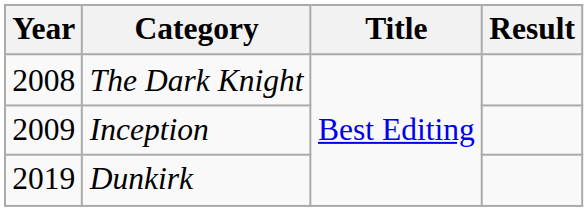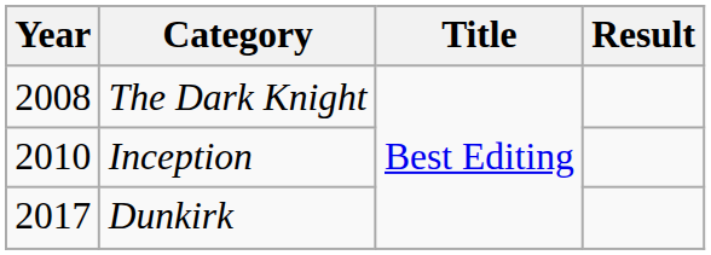Inception | Year: 2009 -> 2010
Dunkirk | Year: 2019 -> 2017
